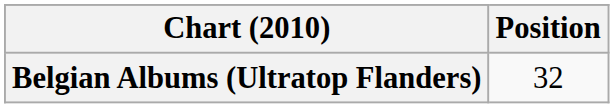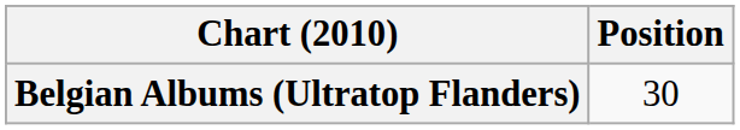Belgian Albums (Ultratop Flanders) | Position: 32 -> 30
